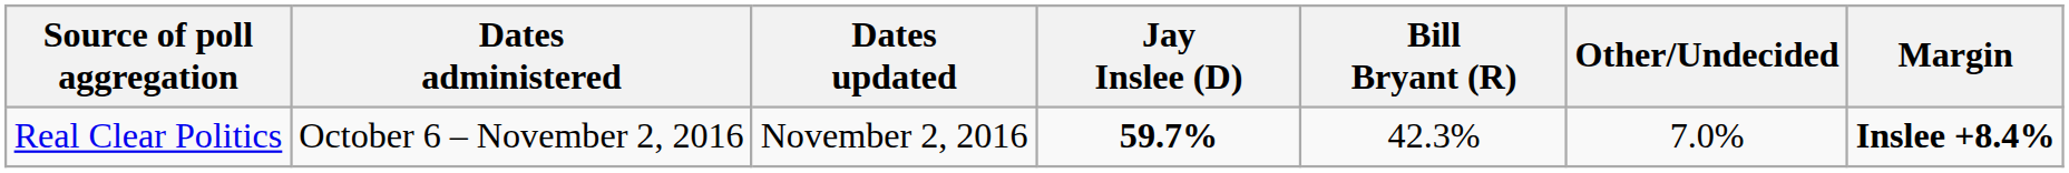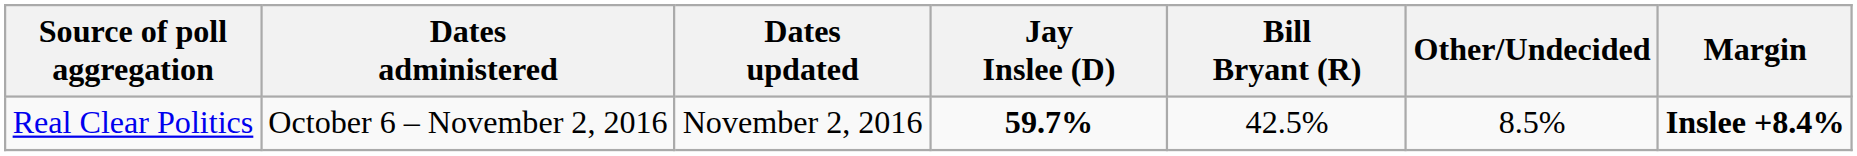Real Clear Politics | Bill Bryant (R): 42.3% -> 42.5%
Real Clear Politics | Other/Undecided: 7.0% -> 8.5%
